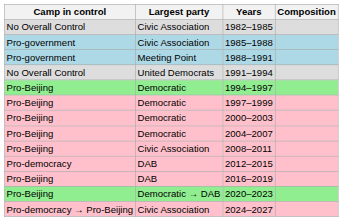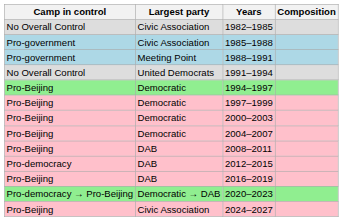2008–2011 | Largest party: Civic Association -> DAB
2020–2023 | Camp in control: Pro-Beijing -> Pro-democracy → Pro-Beijing
2024–2027 | Camp in control: Pro-democracy → Pro-Beijing -> Pro-Beijing
